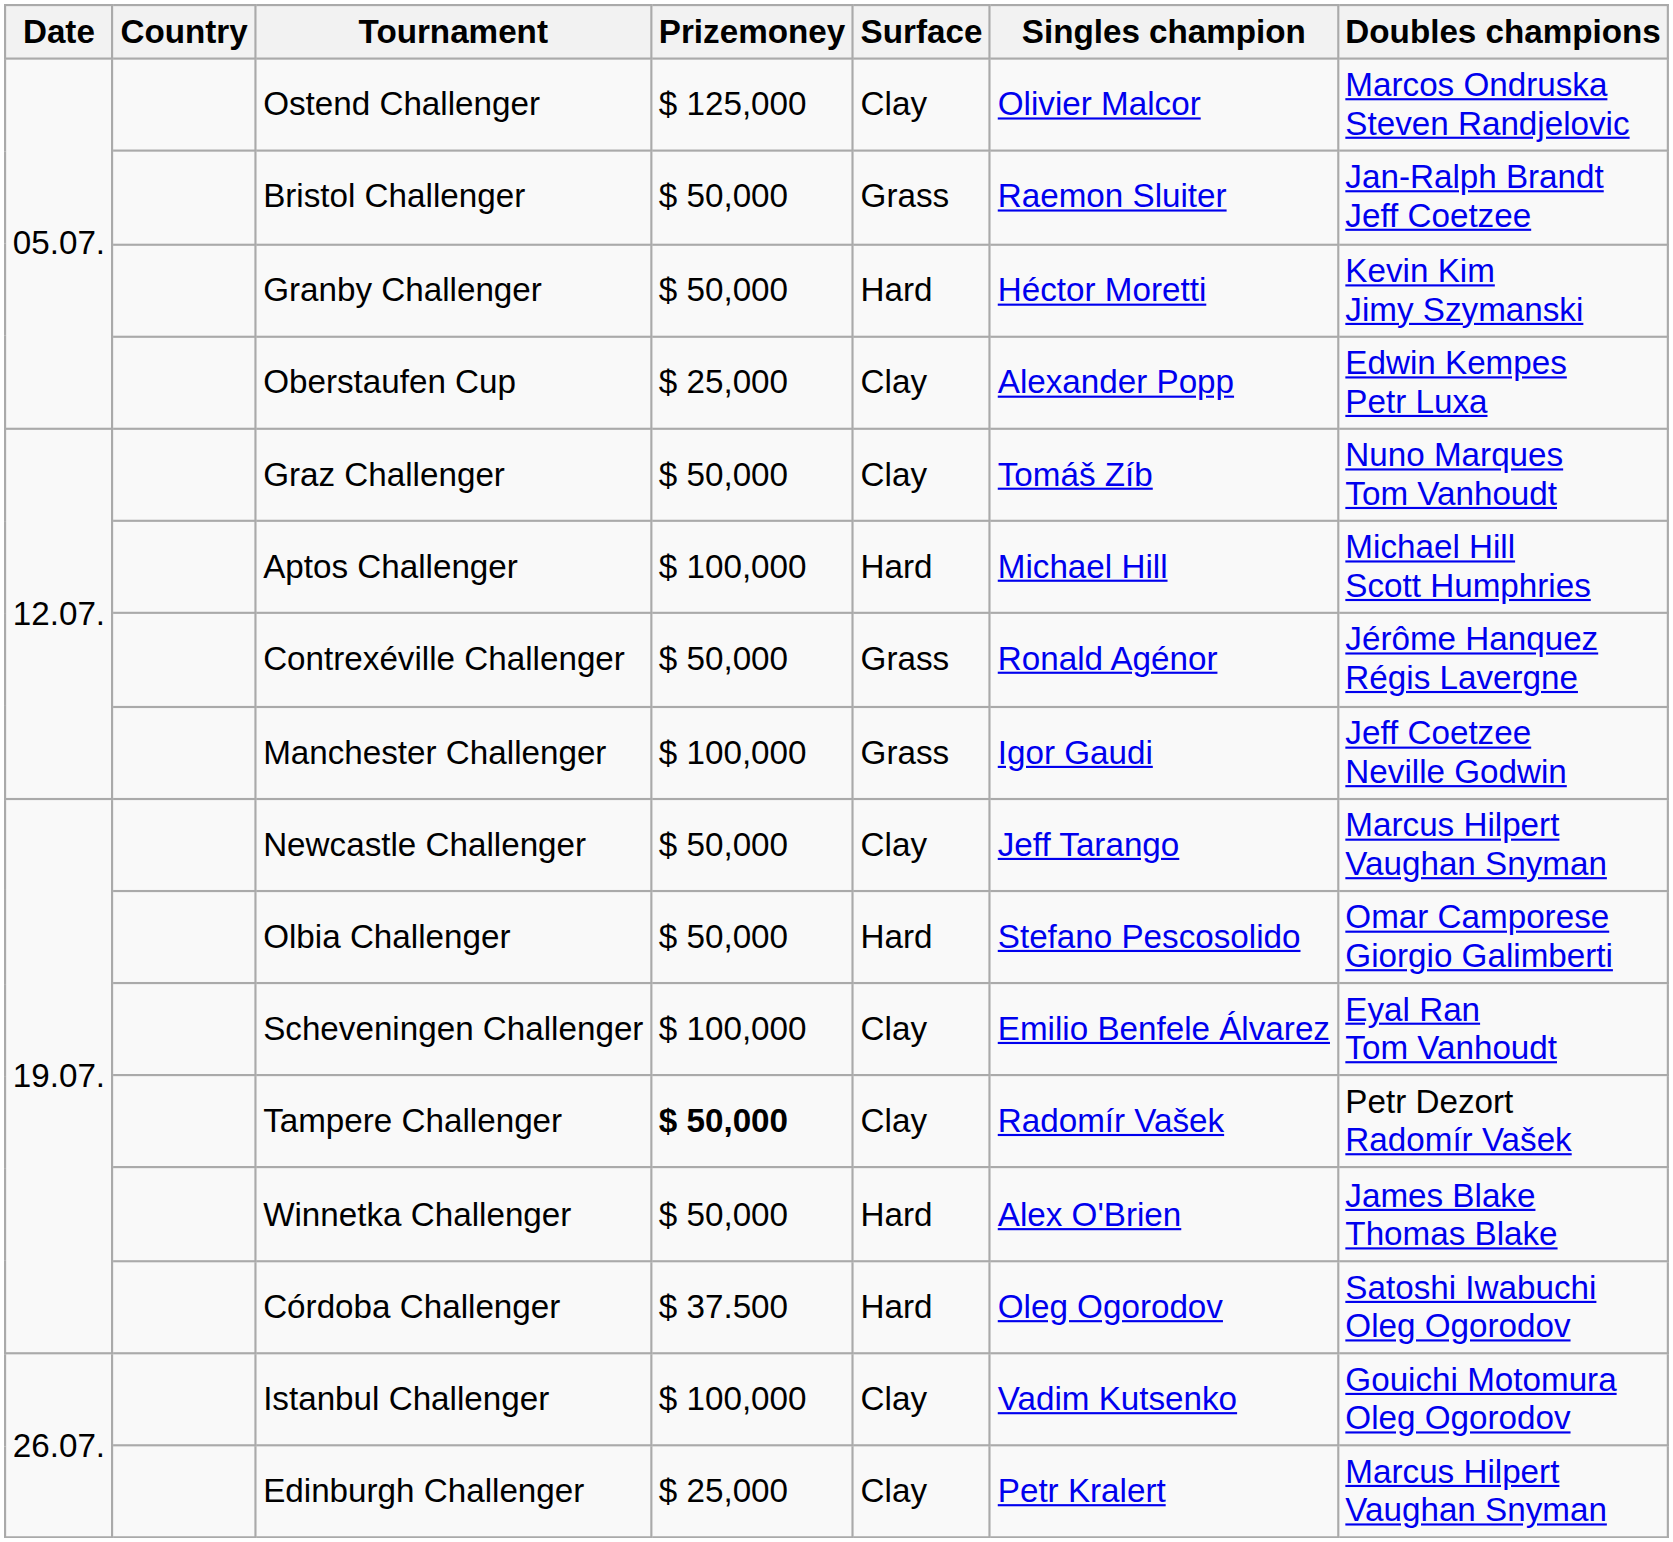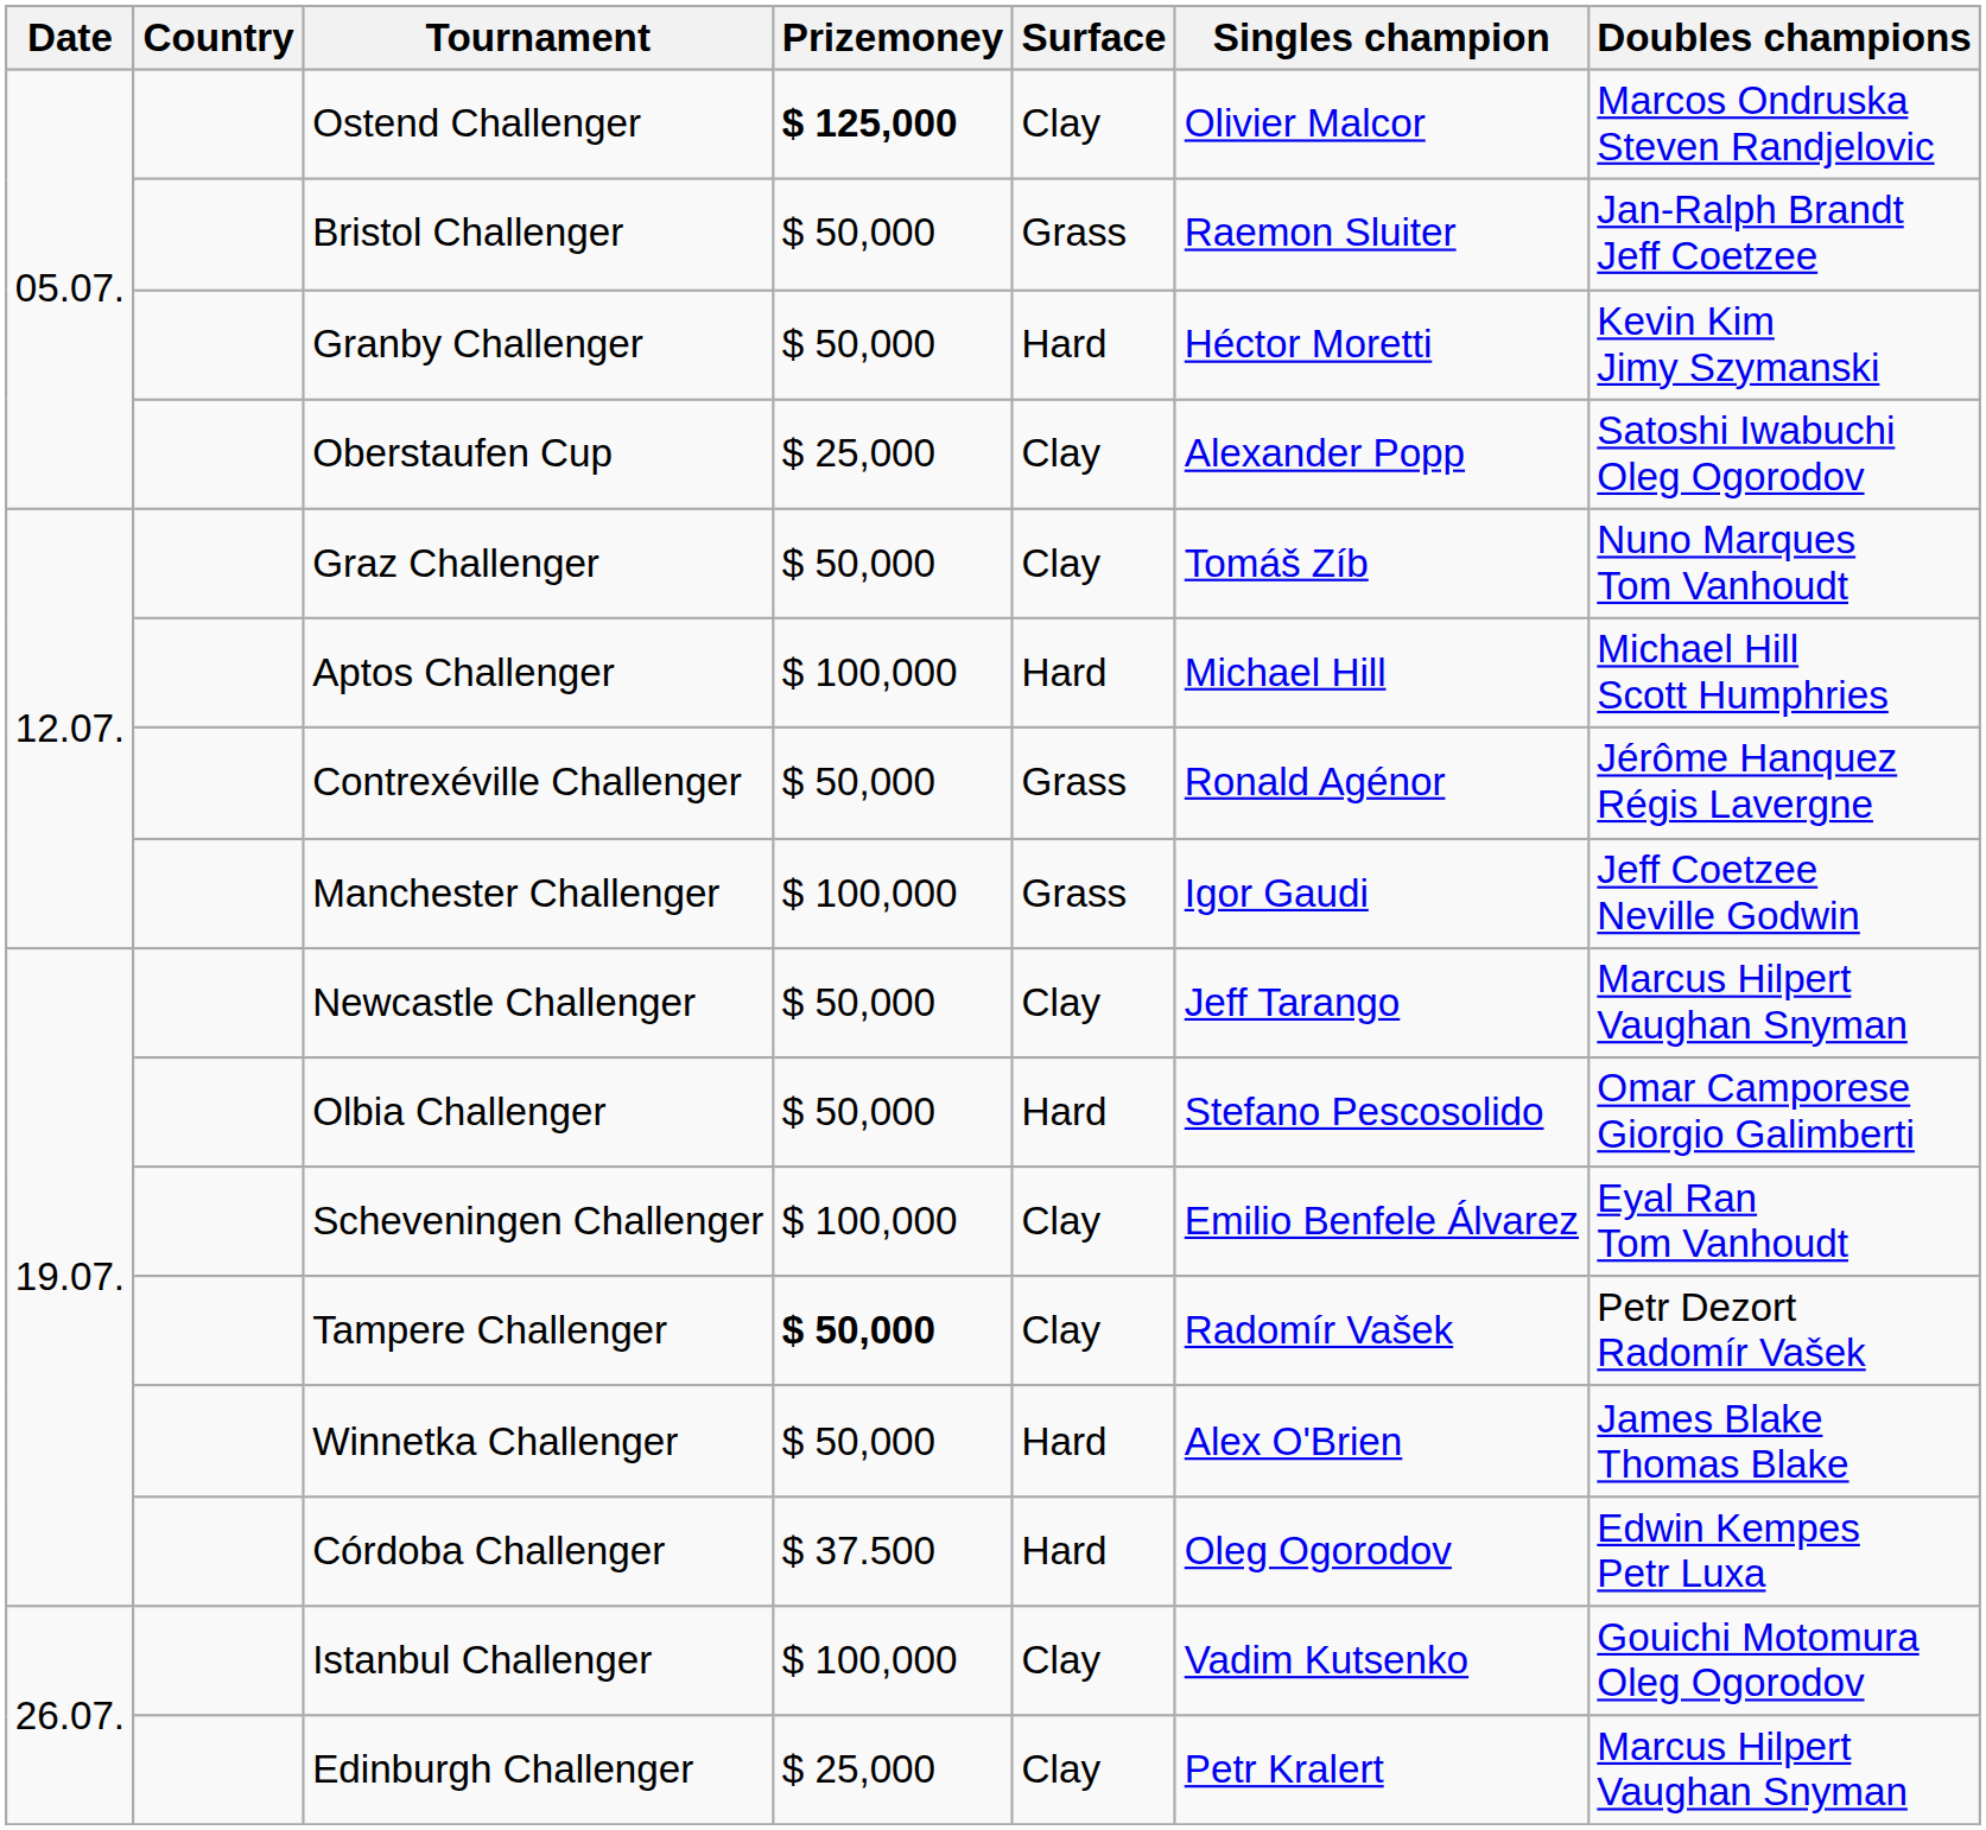Ostend Challenger | Prizemoney: normal -> bold
Oberstaufen Cup | Doubles champions: Edwin Kempes Petr Luxa -> Satoshi Iwabuchi Oleg Ogorodov
Córdoba Challenger | Doubles champions: Satoshi Iwabuchi Oleg Ogorodov -> Edwin Kempes Petr Luxa
